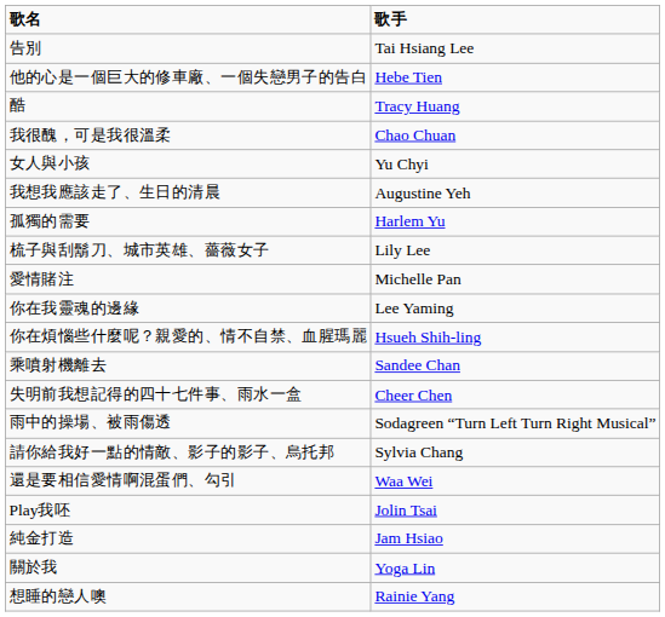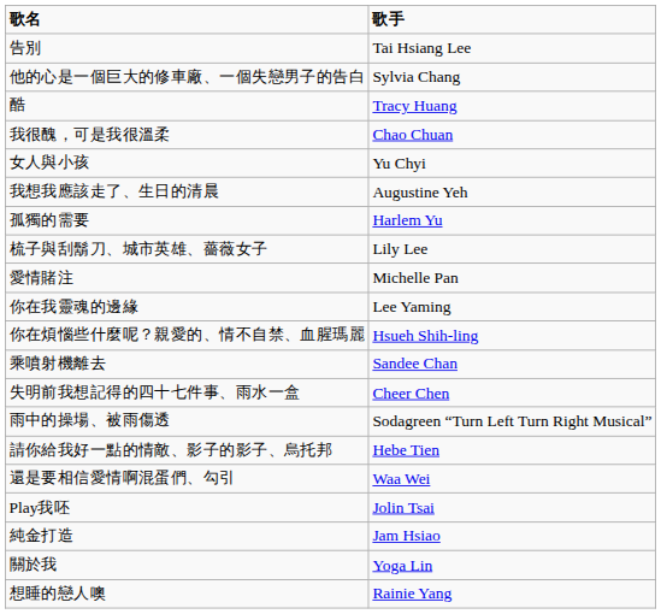他的心是一個巨大的修車廠、一個失戀男子的告白 | 歌手: Hebe Tien -> Sylvia Chang
請你給我好一點的情敵、影子的影子、烏托邦 | 歌手: Sylvia Chang -> Hebe Tien
